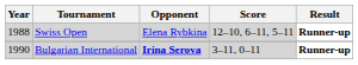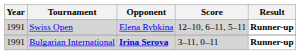Swiss Open | Year: 1988 -> 1991
Bulgarian International | Year: 1990 -> 1991
